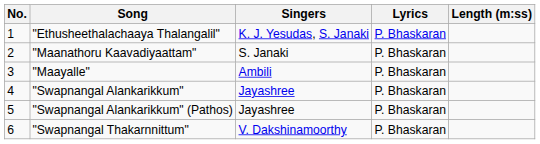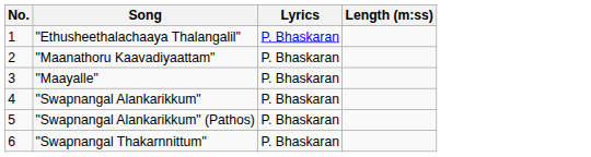- column: Singers | K. J. Yesudas, S. Janaki | S. Janaki | Ambili | Jayashree | Jayashree | V. Dakshinamoorthy
